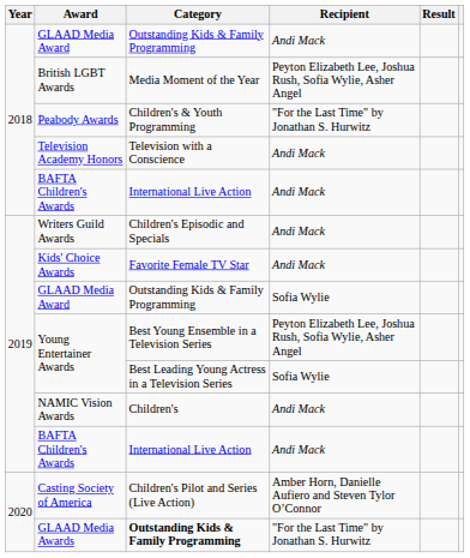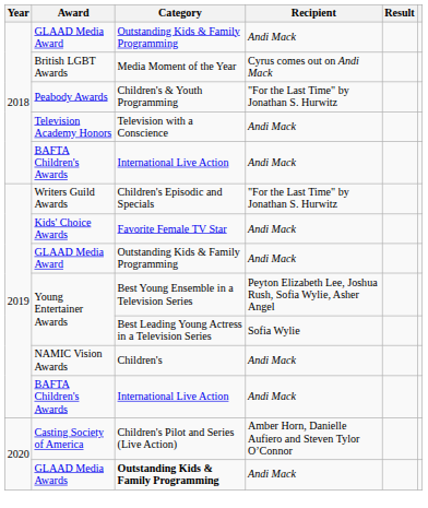British LGBT Awards | Recipient: Peyton Elizabeth Lee, Joshua Rush, Sofia Wylie, Asher Angel -> Cyrus comes out on Andi Mack
Writers Guild Awards | Recipient: Andi Mack -> "For the Last Time" by Jonathan S. Hurwitz
2019 / GLAAD Media Award | Recipient: Sofia Wylie -> Andi Mack
GLAAD Media Awards | Recipient: "For the Last Time" by Jonathan S. Hurwitz -> Andi Mack
